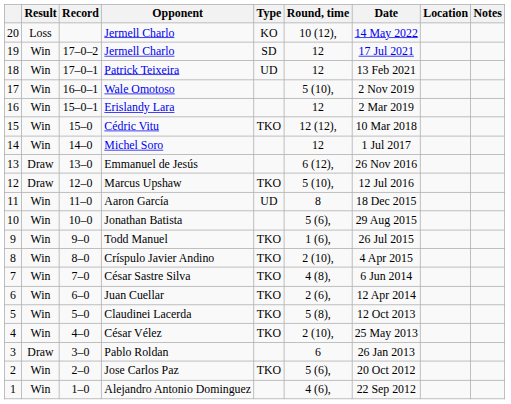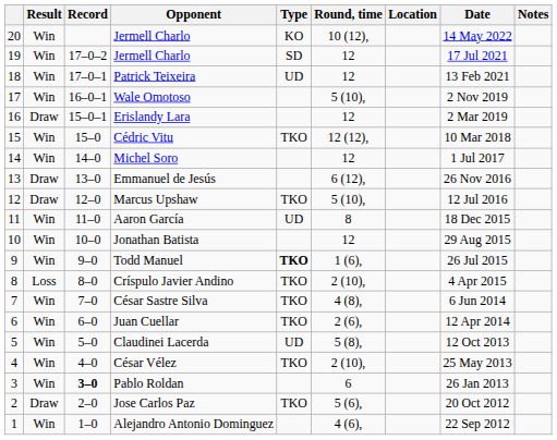columns swapped: Date <-> Location
20 / Jermell Charlo | Result: Loss -> Win
Erislandy Lara | Result: Win -> Draw
Jonathan Batista | Round, time: 5 (6), -> 12
Todd Manuel | Type: normal -> bold
Críspulo Javier Andino | Result: Win -> Loss
Claudinei Lacerda | Type: TKO -> UD
Pablo Roldan | Result: Draw -> Win
Pablo Roldan | Record: normal -> bold
Jose Carlos Paz | Result: Win -> Draw
